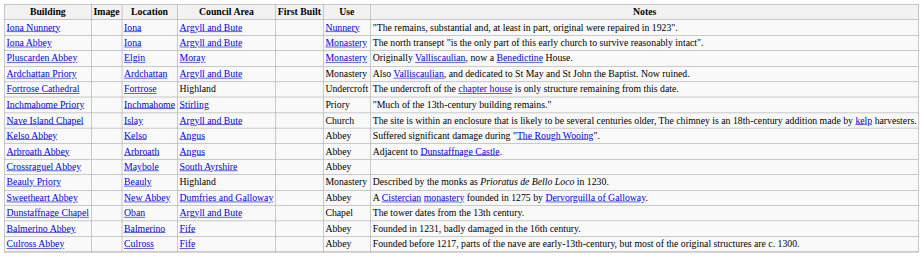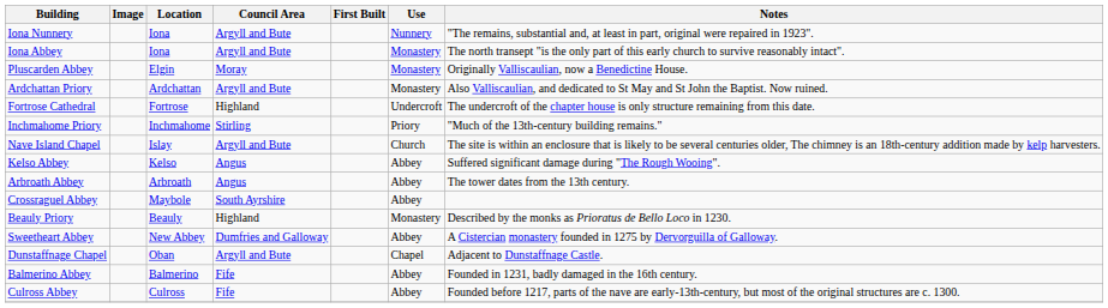Arbroath Abbey | Notes: Adjacent to Dunstaffnage Castle. -> The tower dates from the 13th century.
Dunstaffnage Chapel | Notes: The tower dates from the 13th century. -> Adjacent to Dunstaffnage Castle.
